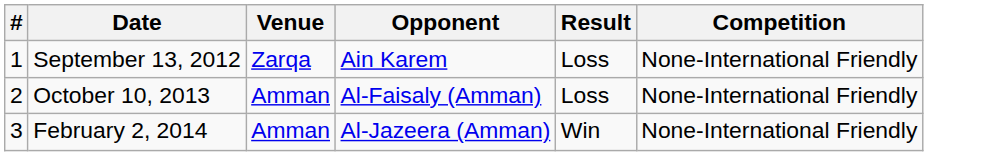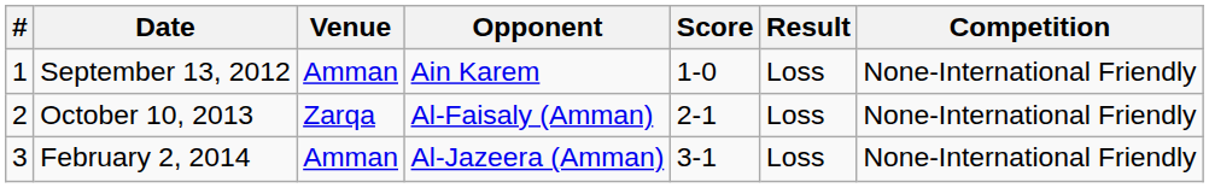+ column: Score | 1-0 | 2-1 | 3-1
September 13, 2012 | Venue: Zarqa -> Amman
October 10, 2013 | Venue: Amman -> Zarqa
February 2, 2014 | Result: Win -> Loss
